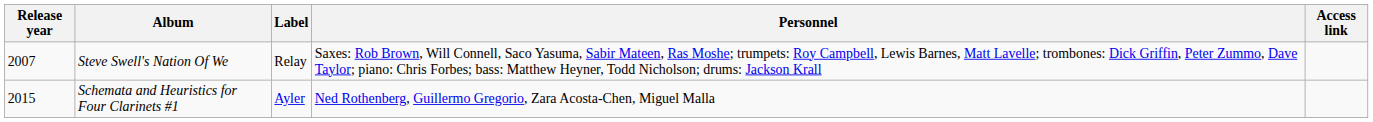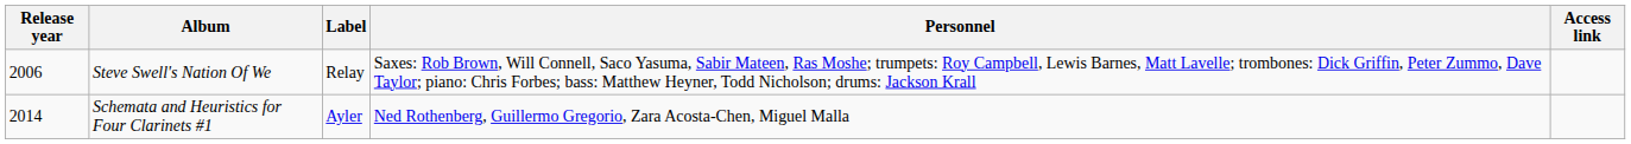Steve Swell's Nation Of We | Release year: 2007 -> 2006
Schemata and Heuristics for Four Clarinets #1 | Release year: 2015 -> 2014
